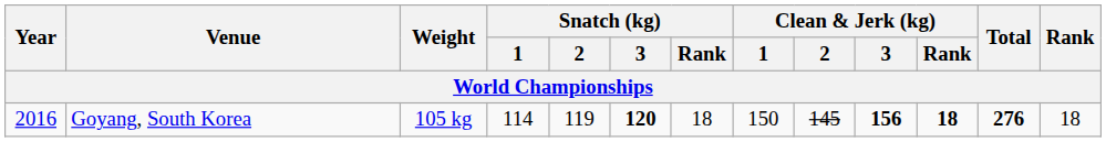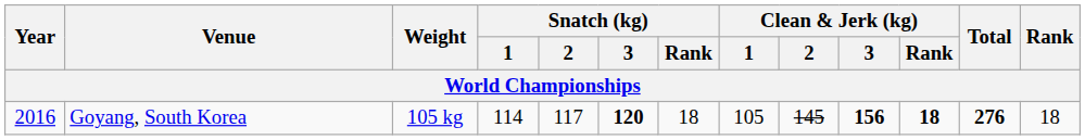Goyang, South Korea | Snatch (kg) / 2: 119 -> 117
Goyang, South Korea | Clean & Jerk (kg) / 1: 150 -> 105
